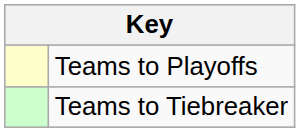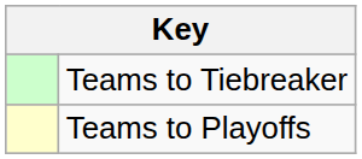rows swapped: Teams to Playoffs <-> Teams to Tiebreaker
